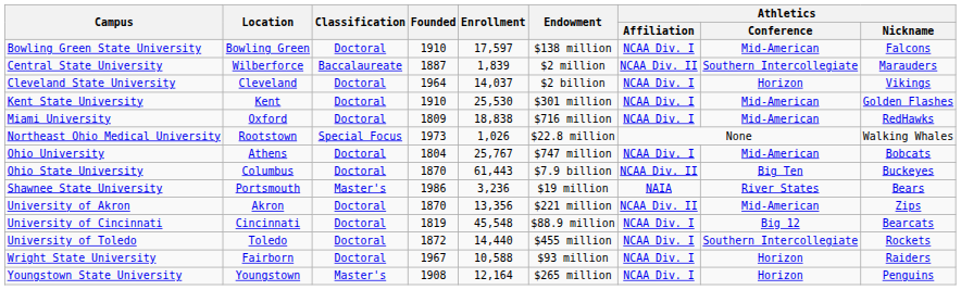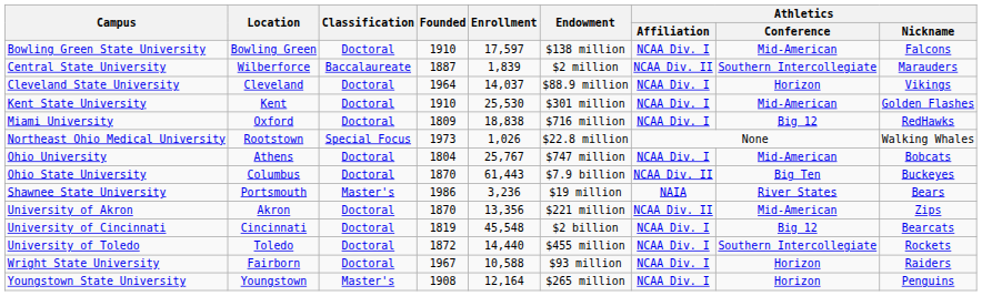Cleveland State University | Endowment: $2 billion -> $88.9 million
Miami University | Athletics / Conference: Mid-American -> Big 12
University of Cincinnati | Endowment: $88.9 million -> $2 billion
